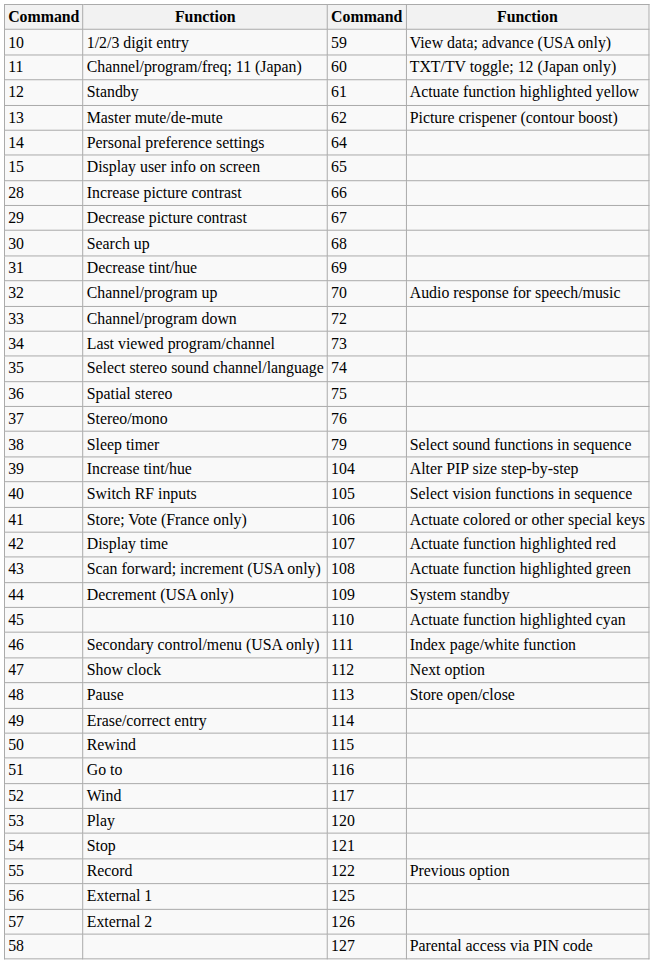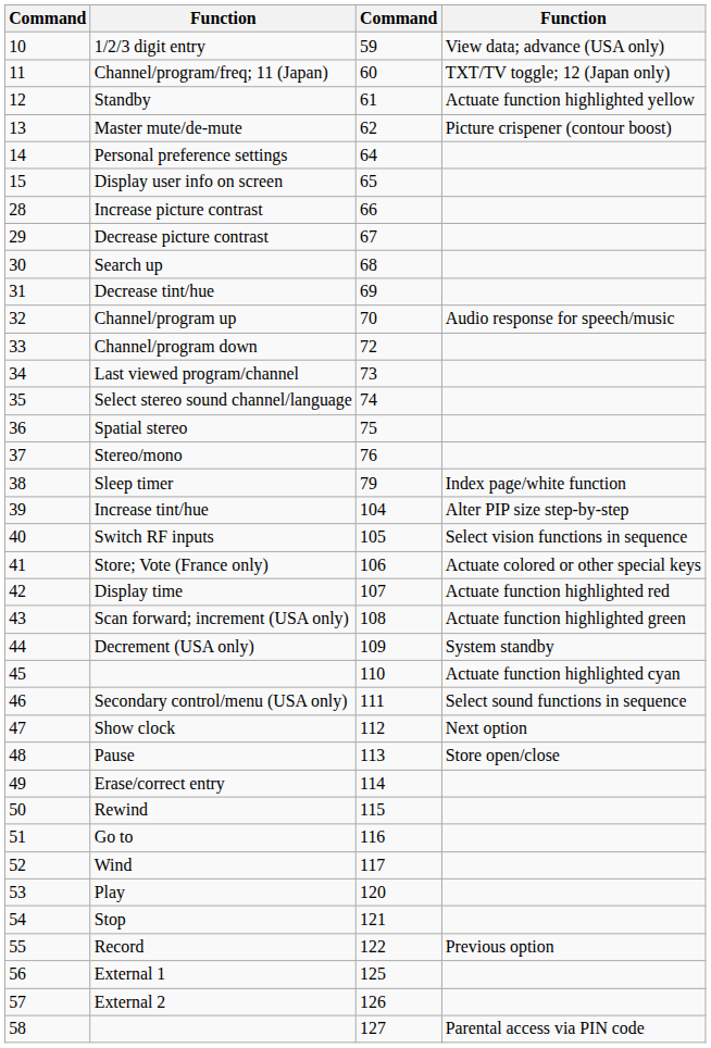Sleep timer | column 4: Select sound functions in sequence -> Index page/white function
Secondary control/menu (USA only) | column 4: Index page/white function -> Select sound functions in sequence
